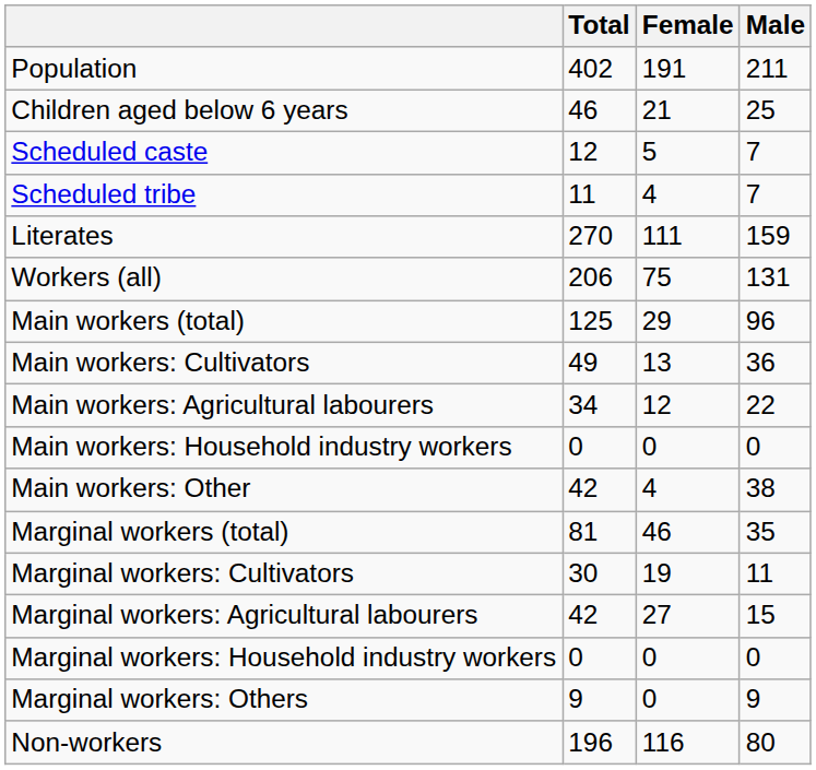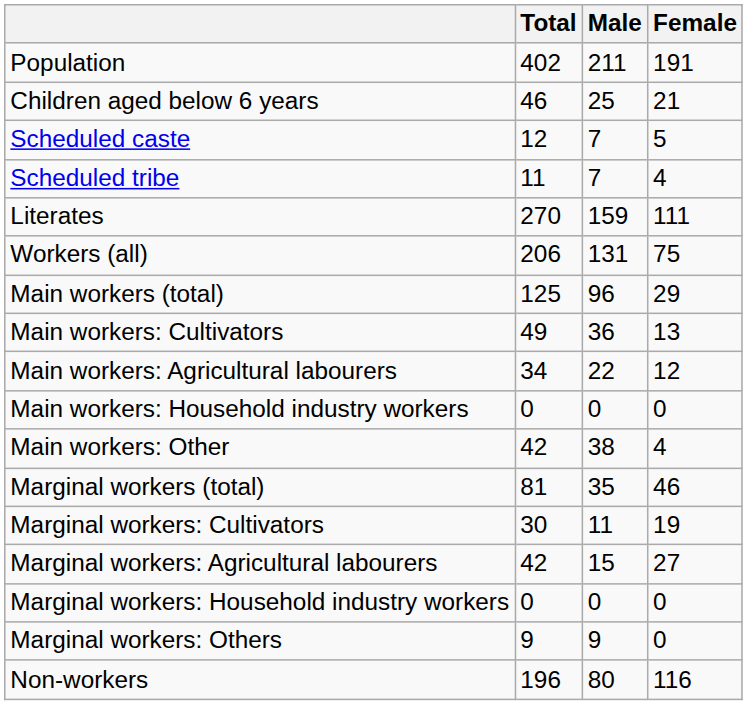columns swapped: Male <-> Female
